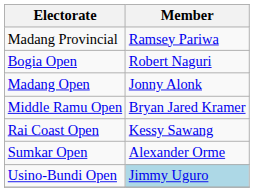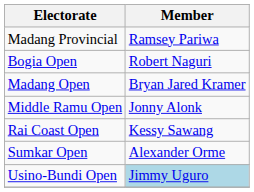Madang Open | Member: Jonny Alonk -> Bryan Jared Kramer
Middle Ramu Open | Member: Bryan Jared Kramer -> Jonny Alonk
